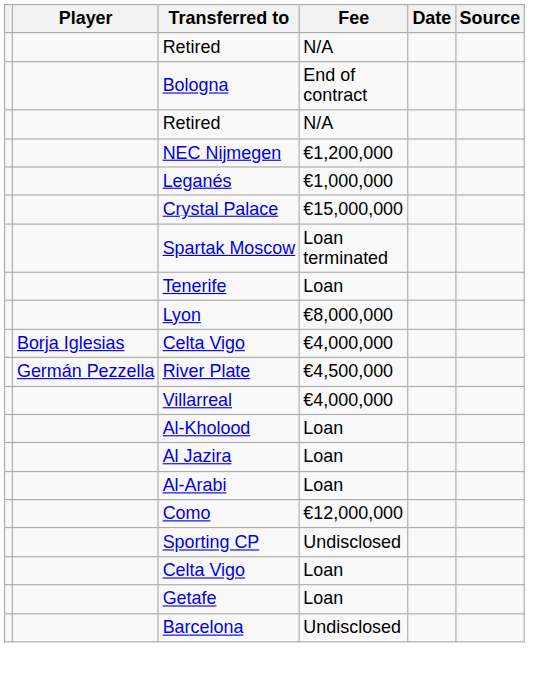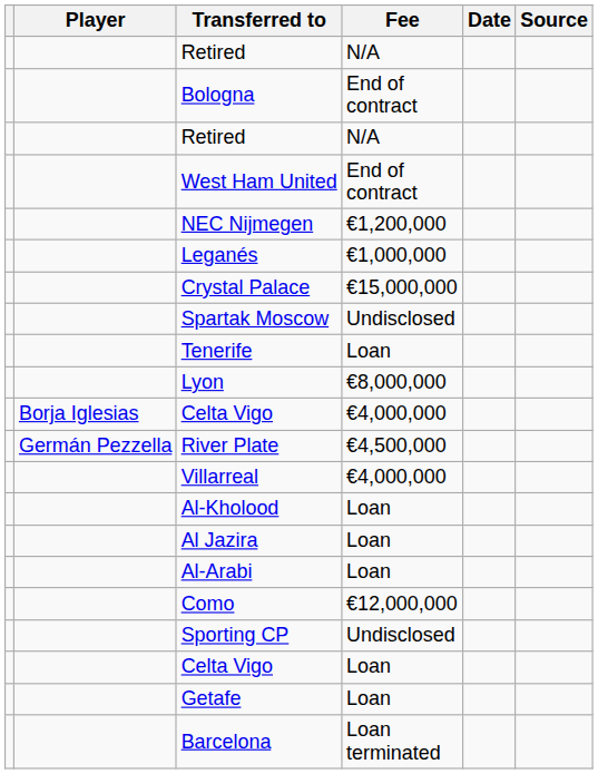+ row: West Ham United | End of contract
Spartak Moscow | Fee: Loan terminated -> Undisclosed
Barcelona | Fee: Undisclosed -> Loan terminated
